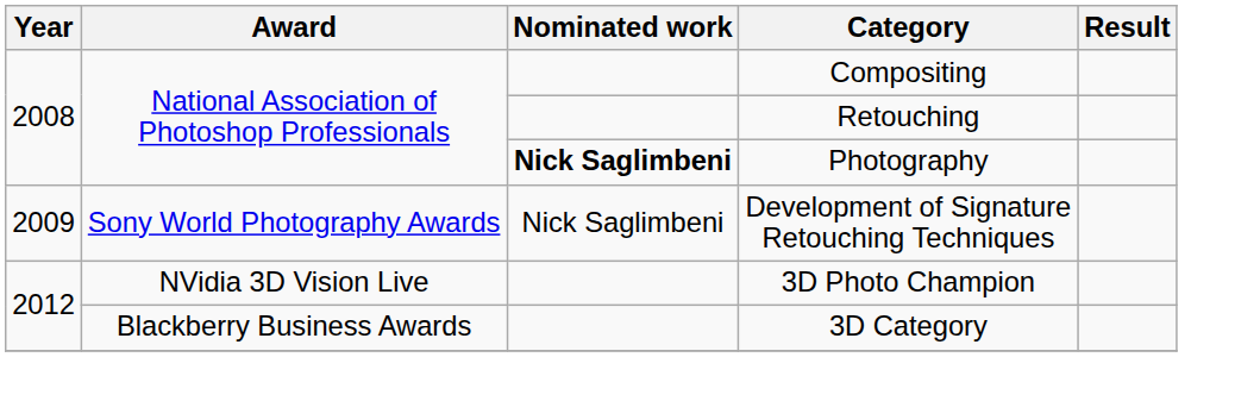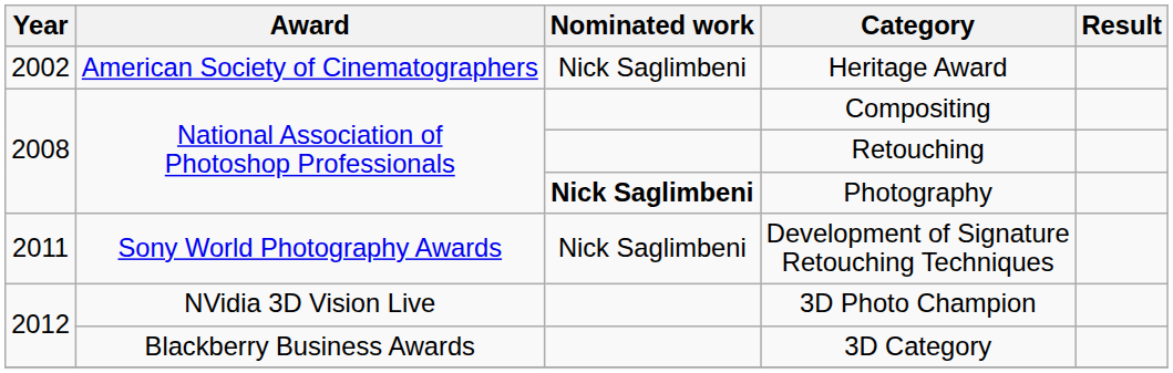+ row: 2002 | American Society of Cinematographers | Nick Saglimbeni | Heritage Award
Development of Signature Retouching Techniques | Year: 2009 -> 2011
